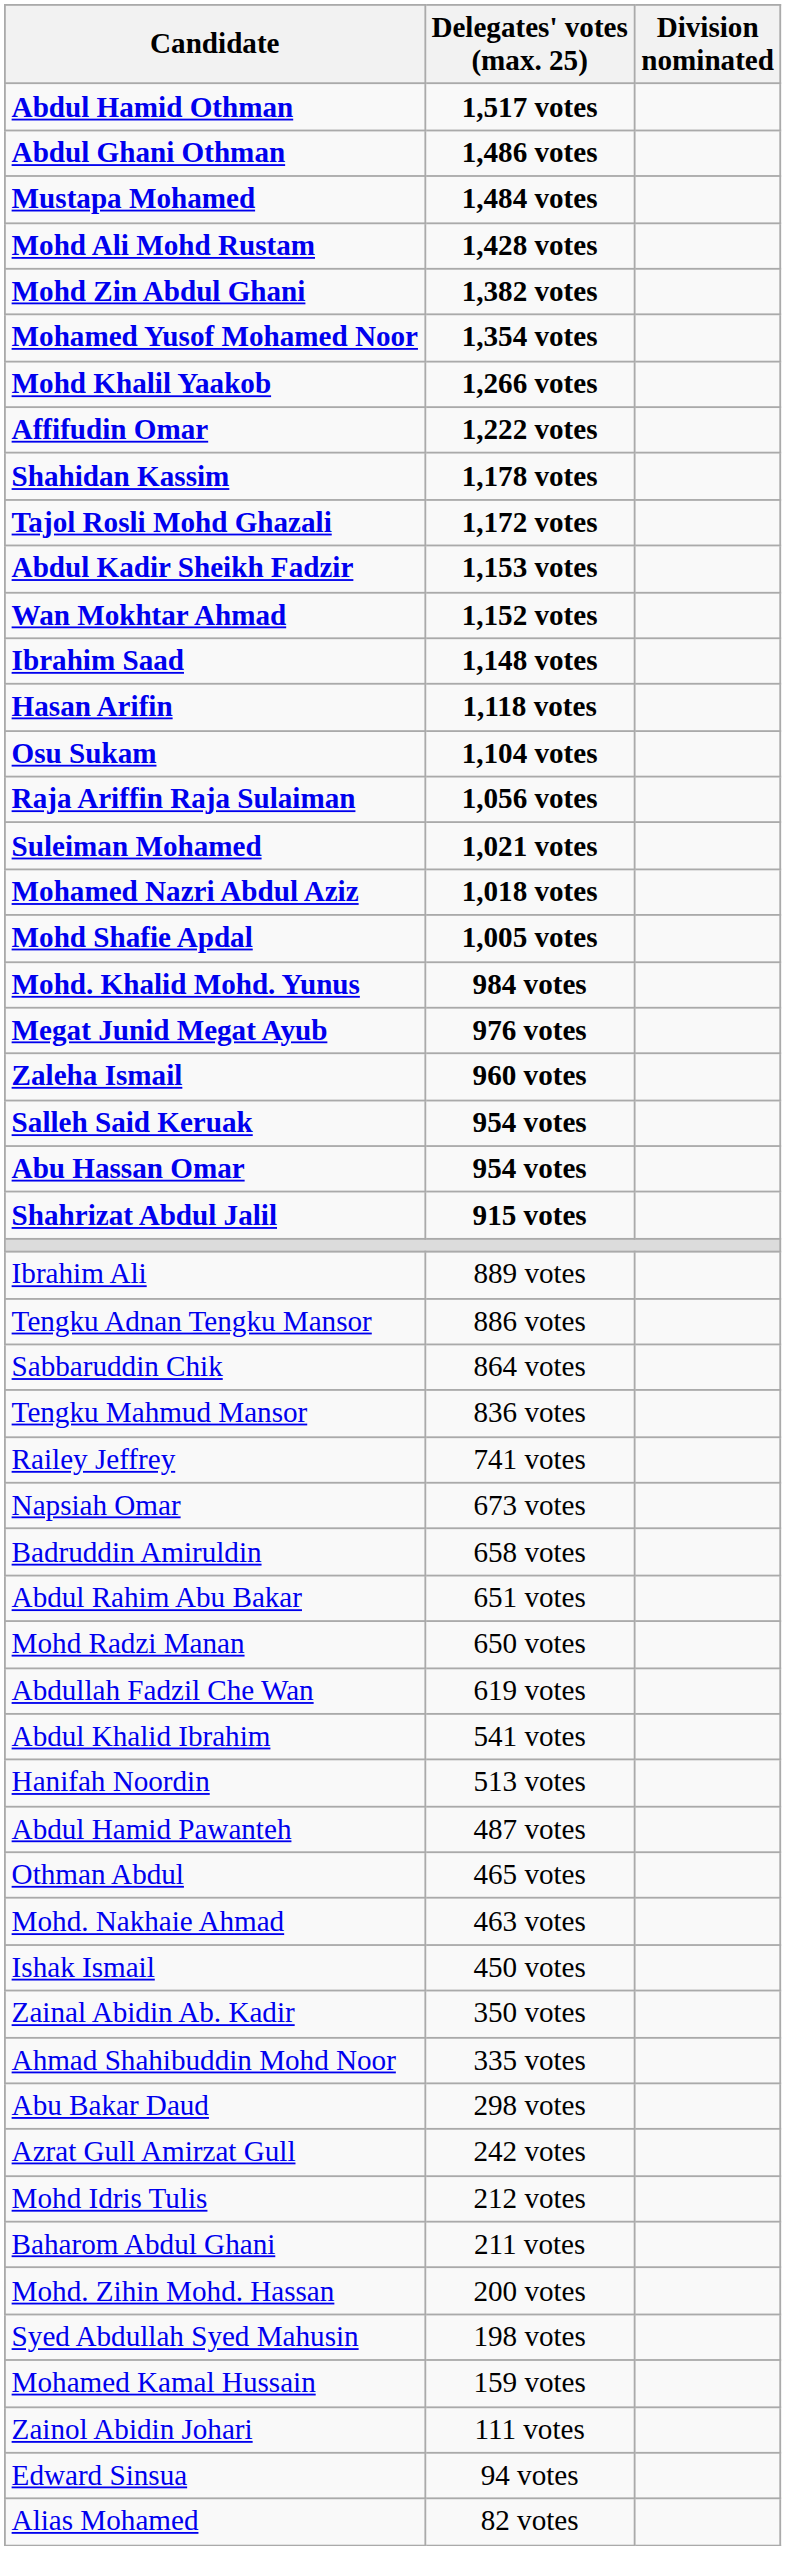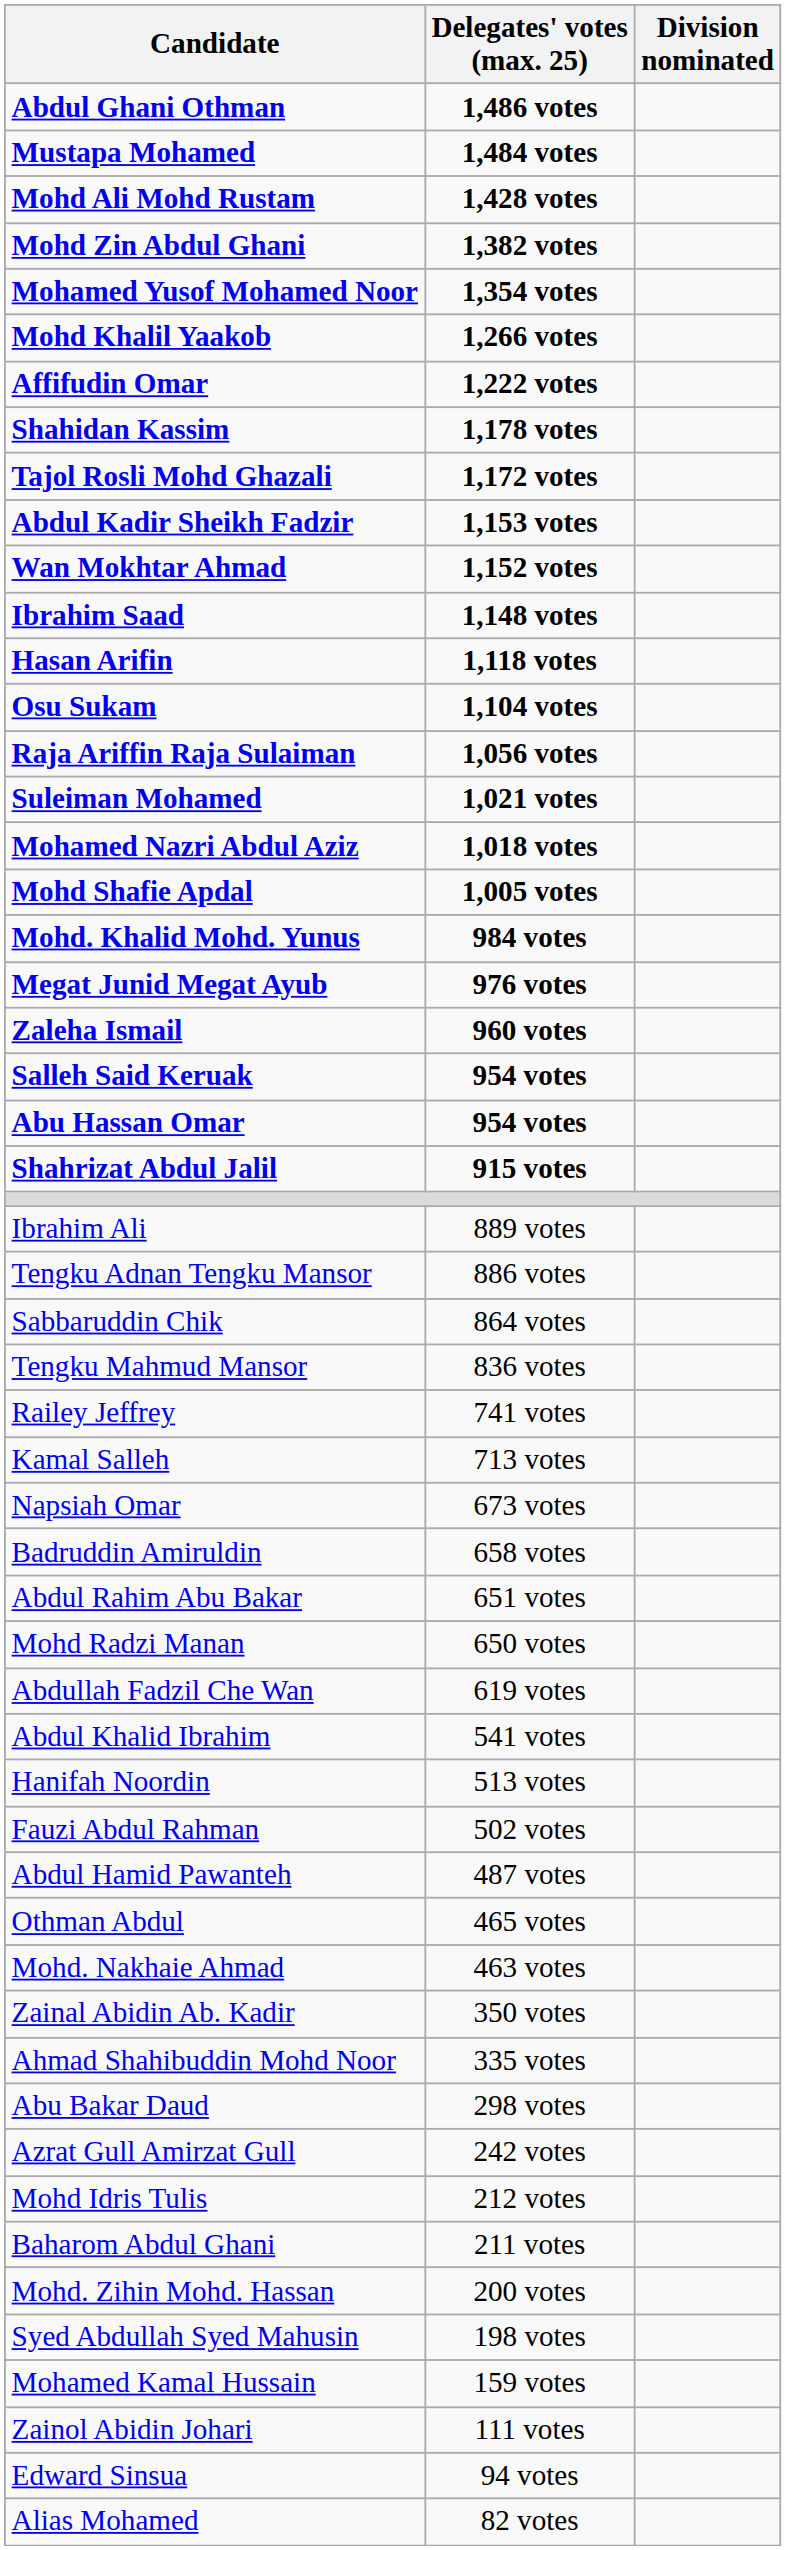- row: Abdul Hamid Othman | 1,517 votes
+ row: Kamal Salleh | 713 votes
+ row: Fauzi Abdul Rahman | 502 votes
- row: Ishak Ismail | 450 votes
